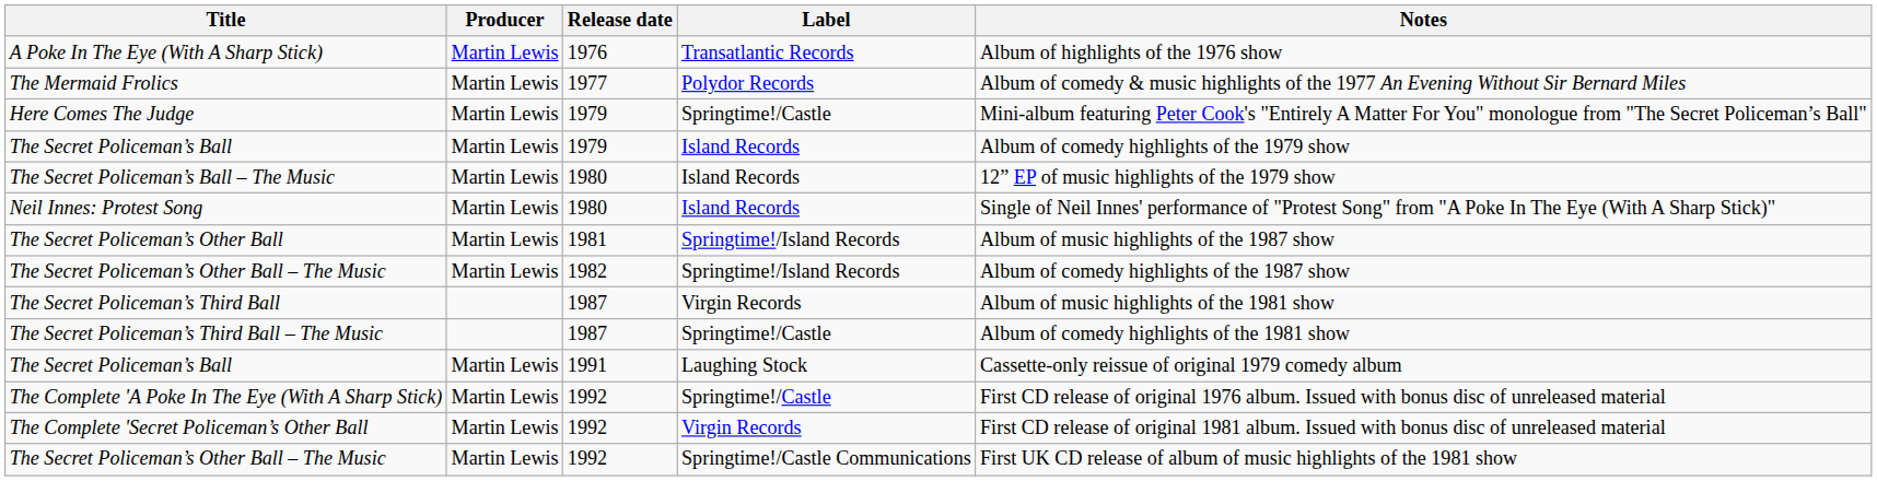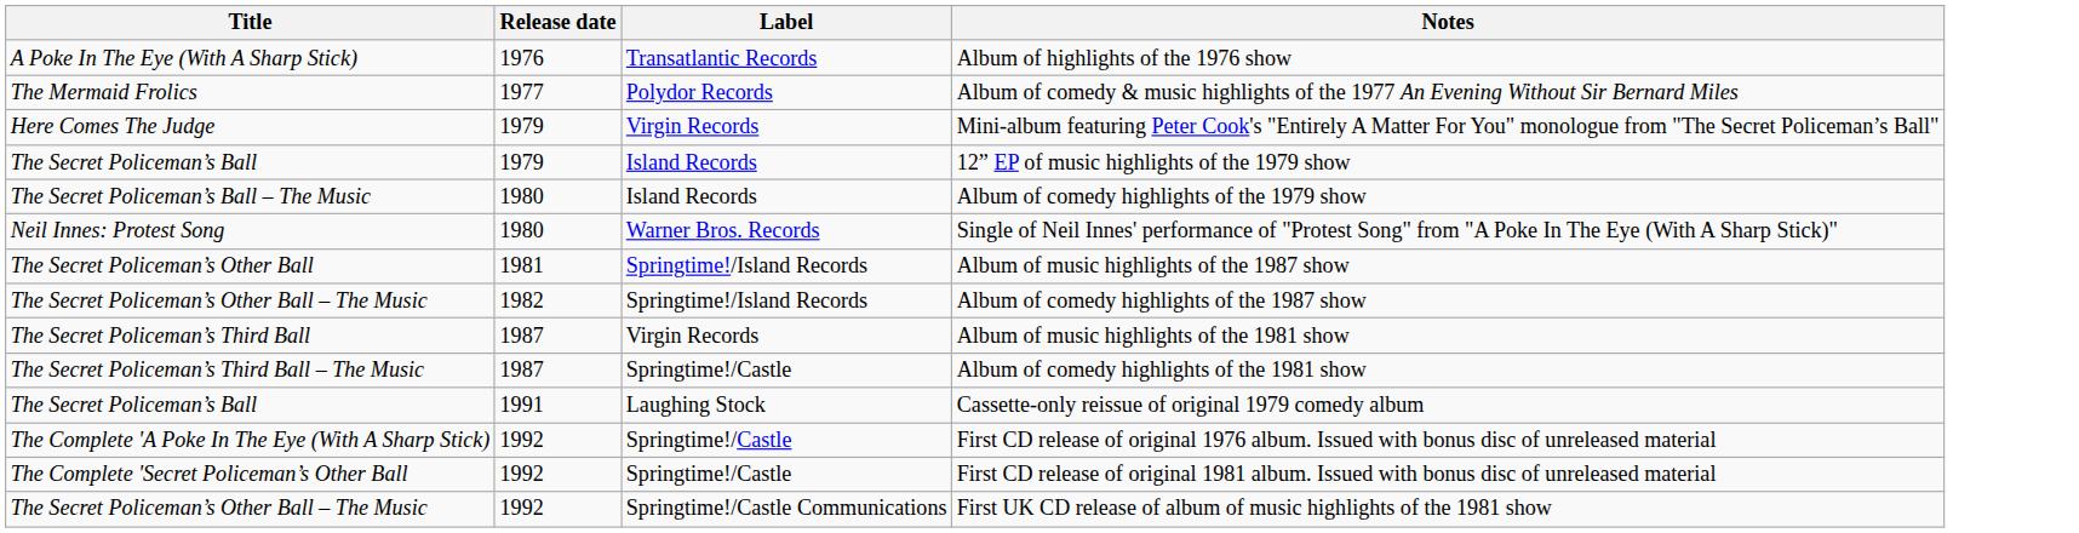- column: Producer | Martin Lewis | Martin Lewis | Martin Lewis | Martin Lewis | Martin Lewis | Martin Lewis | Martin Lewis | Martin Lewis | Martin Lewis | Martin Lewis | Martin Lewis | Martin Lewis
Here Comes The Judge | Label: Springtime!/Castle -> Virgin Records
The Secret Policeman’s Ball / 1979 | Notes: Album of comedy highlights of the 1979 show -> 12” EP of music highlights of the 1979 show
The Secret Policeman’s Ball – The Music | Notes: 12” EP of music highlights of the 1979 show -> Album of comedy highlights of the 1979 show
Neil Innes: Protest Song | Label: Island Records -> Warner Bros. Records
The Complete 'Secret Policeman’s Other Ball | Label: Virgin Records -> Springtime!/Castle
